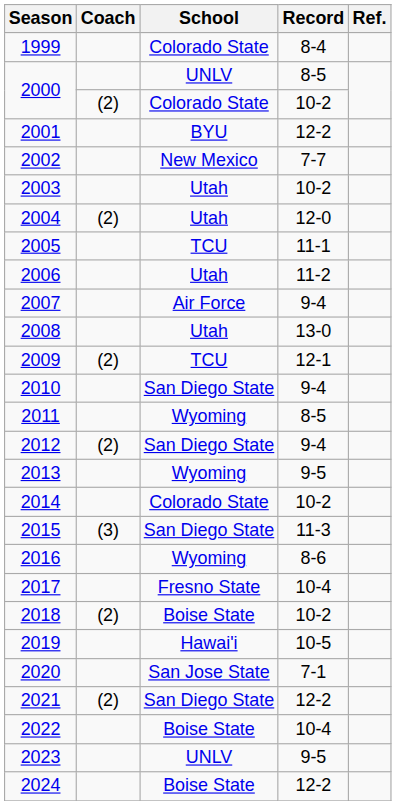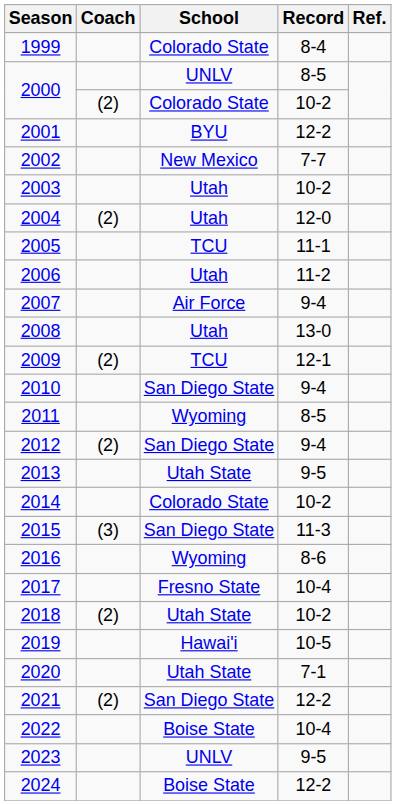2013 | School: Wyoming -> Utah State
2018 | School: Boise State -> Utah State
2020 | School: San Jose State -> Utah State
